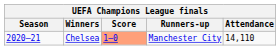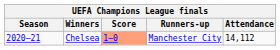Chelsea | Attendance: 14,110 -> 14,112
